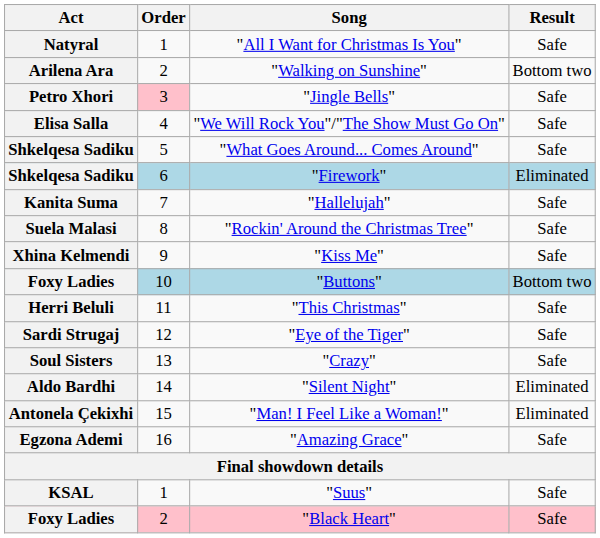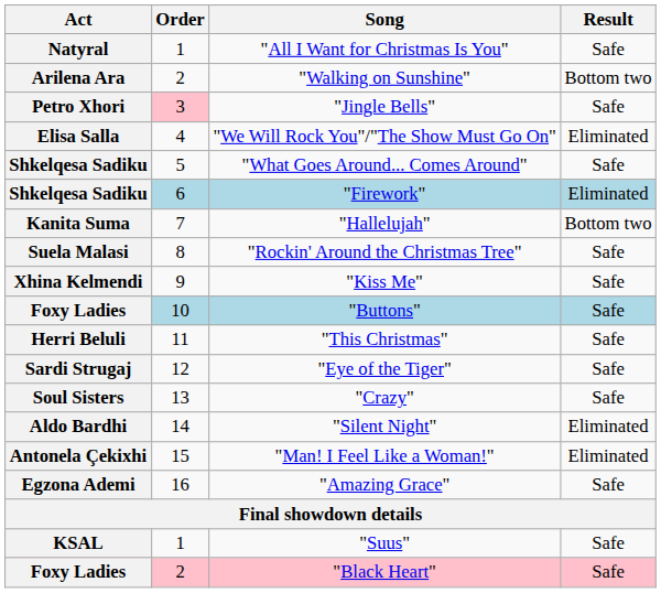"We Will Rock You"/"The Show Must Go On" | Result: Safe -> Eliminated
"Hallelujah" | Result: Safe -> Bottom two
"Buttons" | Result: Bottom two -> Safe
